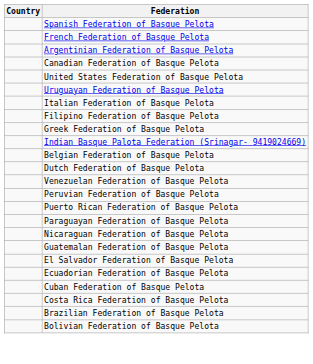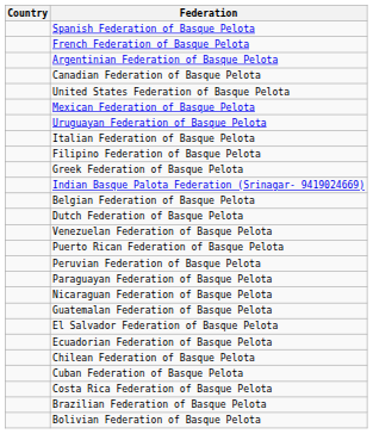+ row: Mexican Federation of Basque Pelota
rows swapped: Puerto Rican Federation of Basque Pelota <-> Peruvian Federation of Basque Pelota
+ row: Chilean Federation of Basque Pelota
